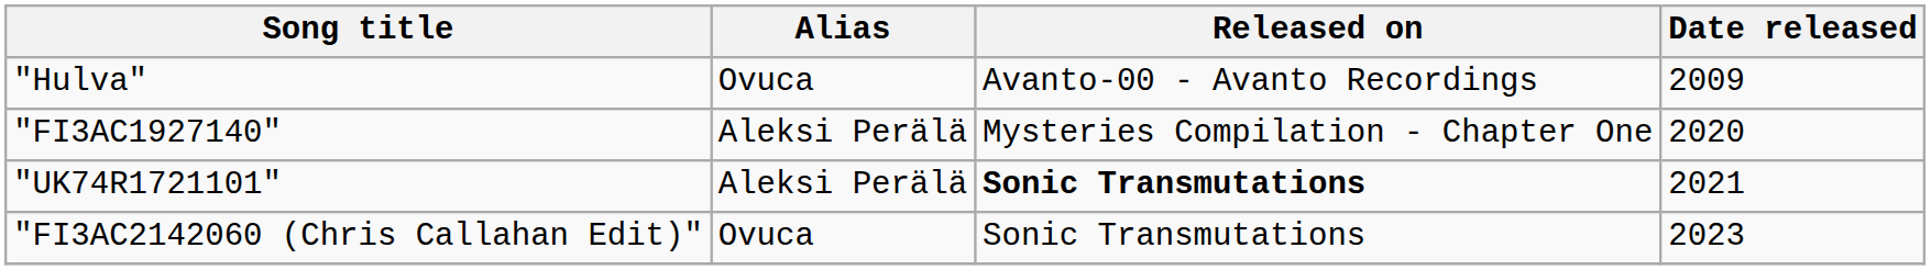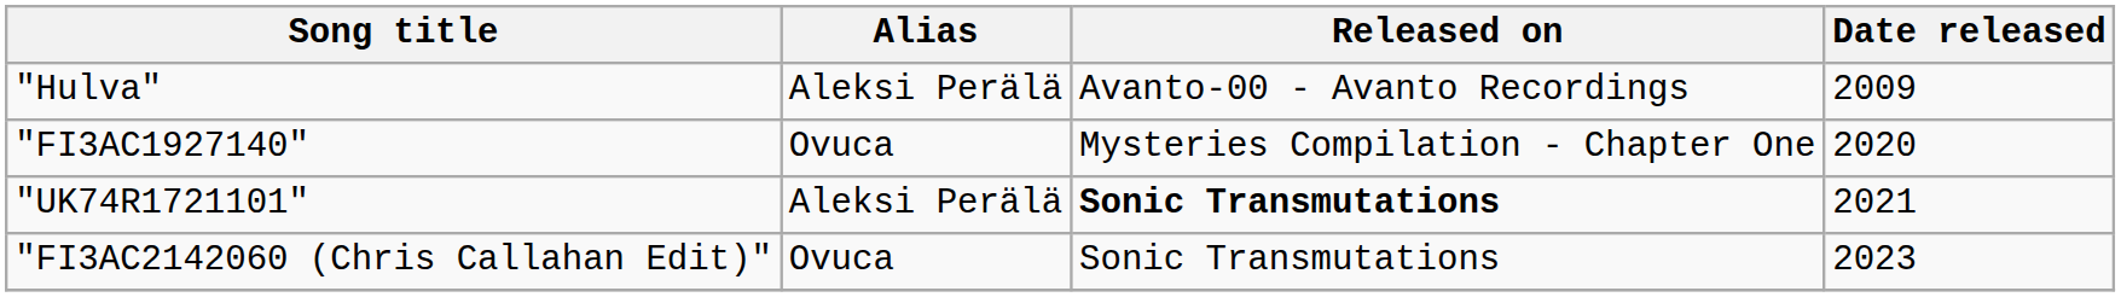"Hulva" | Alias: Ovuca -> Aleksi Perälä
"FI3AC1927140" | Alias: Aleksi Perälä -> Ovuca
